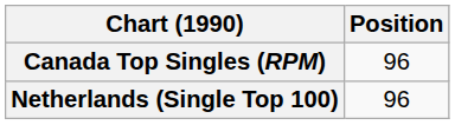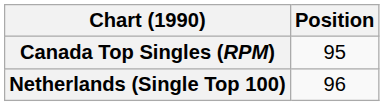Canada Top Singles (RPM) | Position: 96 -> 95
